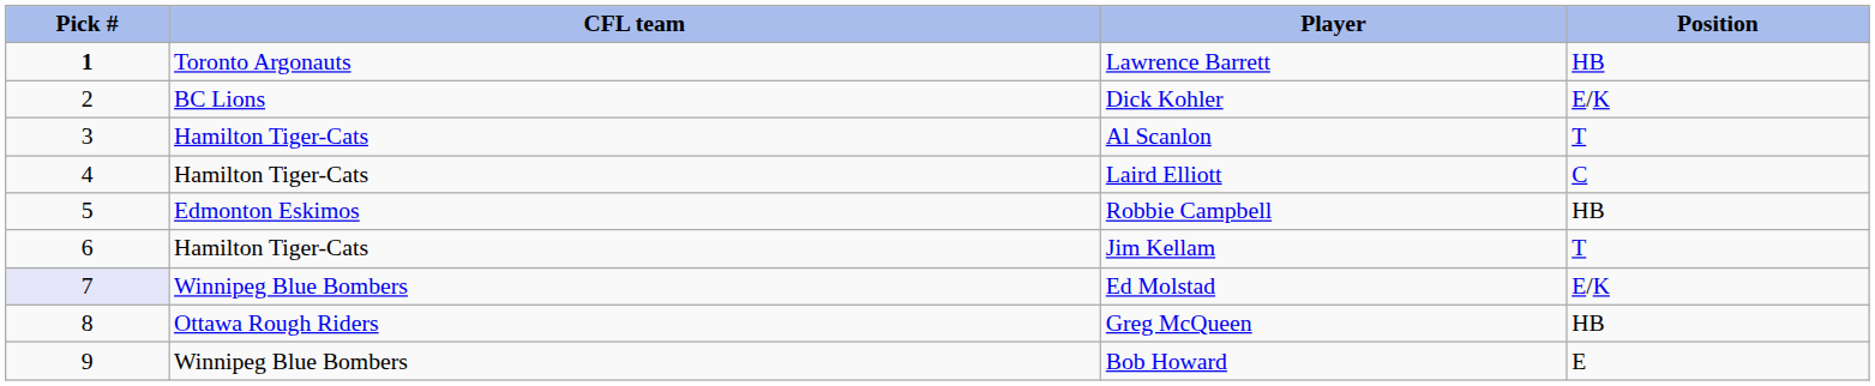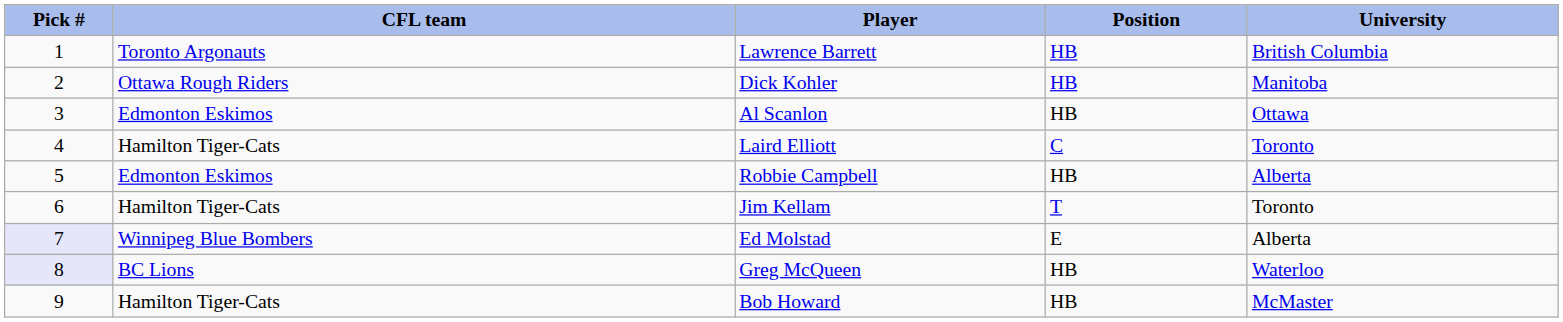+ column: University | British Columbia | Manitoba | Ottawa | Toronto | Alberta | Toronto | Alberta | Waterloo | McMaster
Lawrence Barrett | Pick #: bold -> normal
Dick Kohler | CFL team: BC Lions -> Ottawa Rough Riders
Dick Kohler | Position: E/K -> HB
Al Scanlon | CFL team: Hamilton Tiger-Cats -> Edmonton Eskimos
Al Scanlon | Position: T -> HB
Ed Molstad | Position: E/K -> E
Greg McQueen | Pick #: no background -> lavender background
Greg McQueen | CFL team: Ottawa Rough Riders -> BC Lions
Bob Howard | CFL team: Winnipeg Blue Bombers -> Hamilton Tiger-Cats
Bob Howard | Position: E -> HB
